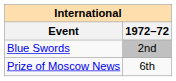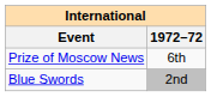rows swapped: Blue Swords <-> Prize of Moscow News
